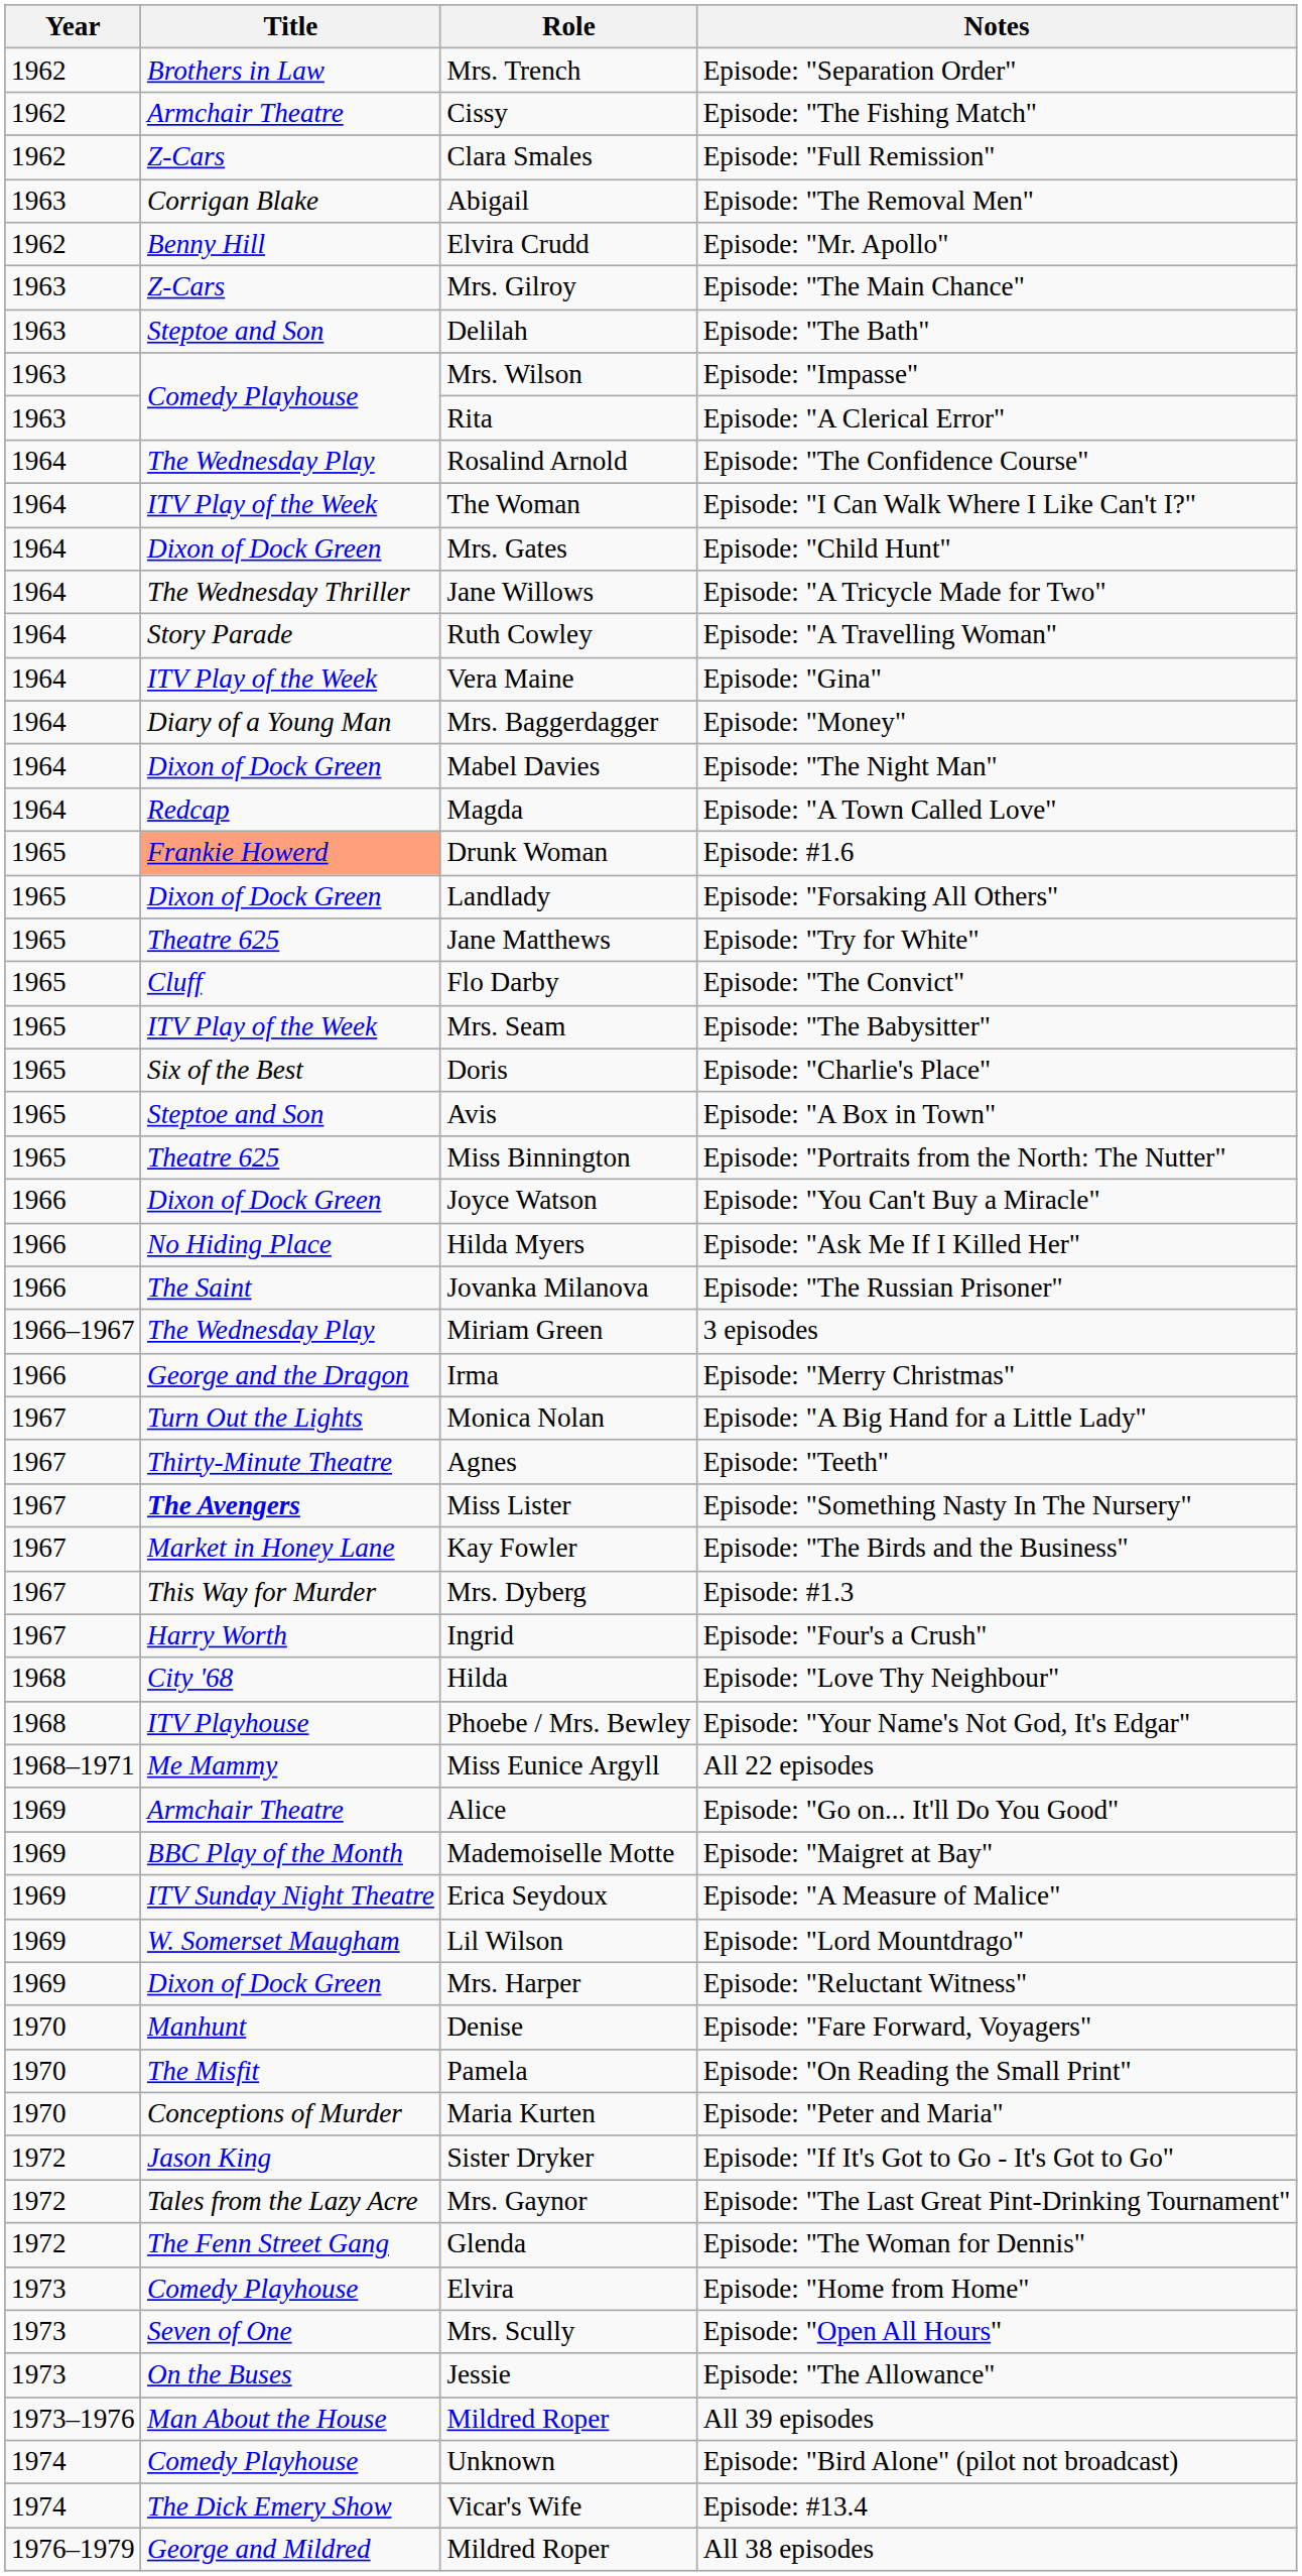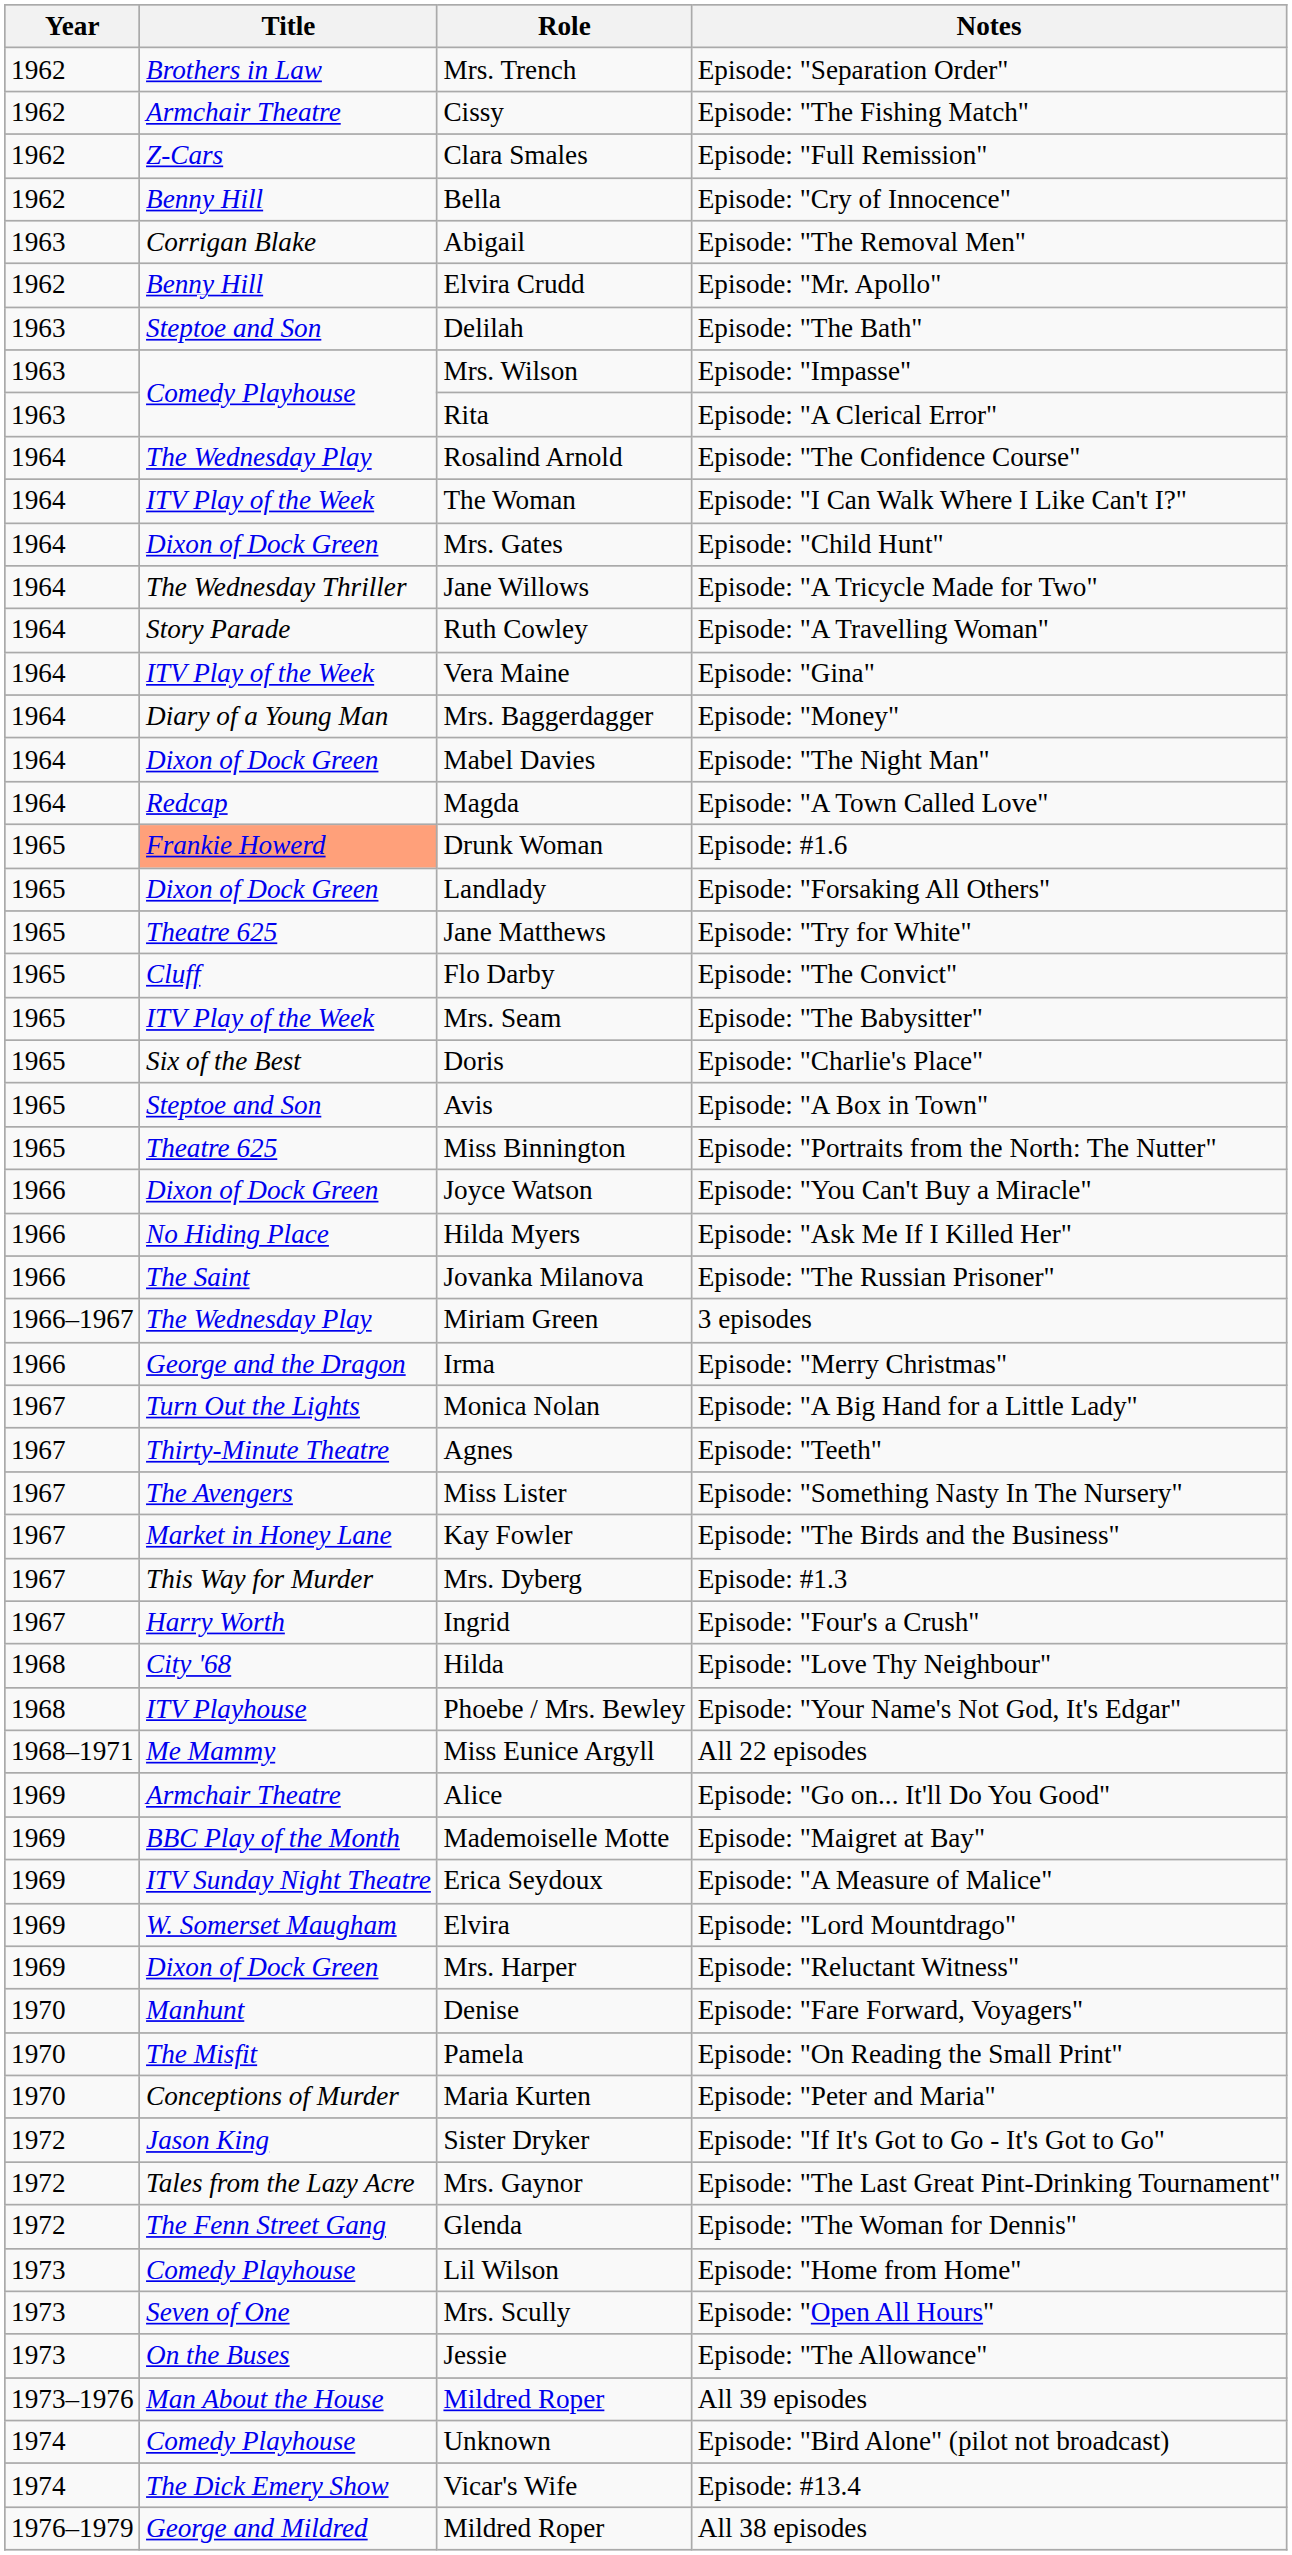+ row: 1962 | Benny Hill | Bella | Episode: "Cry of Innocence"
- row: 1963 | Z-Cars | Mrs. Gilroy | Episode: "The Main Chance"
Episode: "Something Nasty In The Nursery" | Title: bold -> normal
Episode: "Lord Mountdrago" | Role: Lil Wilson -> Elvira
Episode: "Home from Home" | Role: Elvira -> Lil Wilson
